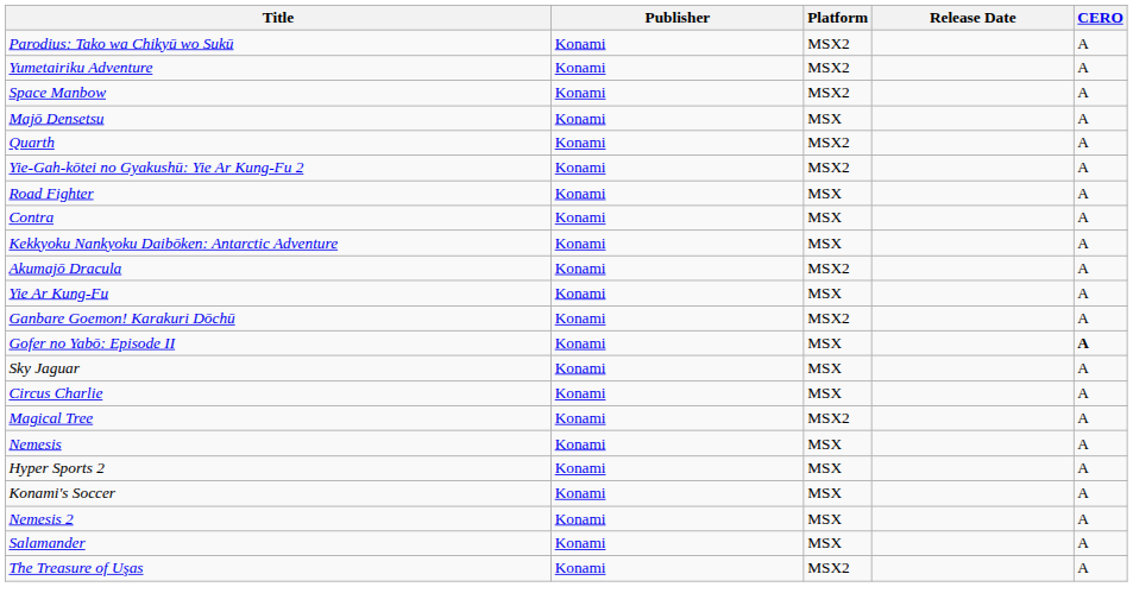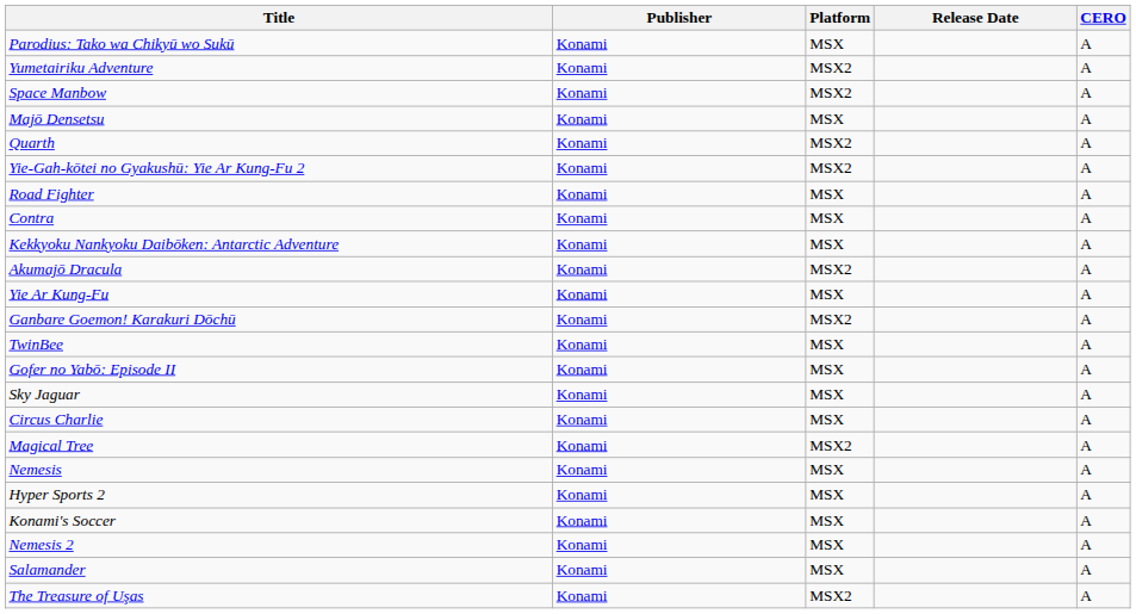Parodius: Tako wa Chikyū wo Sukū | Platform: MSX2 -> MSX
+ row: TwinBee | Konami | MSX | A
Gofer no Yabō: Episode II | CERO: bold -> normal
